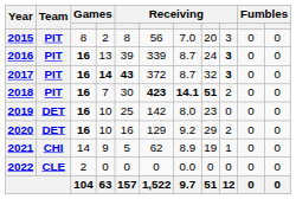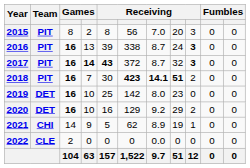2016 | column 6: 339 -> 338
